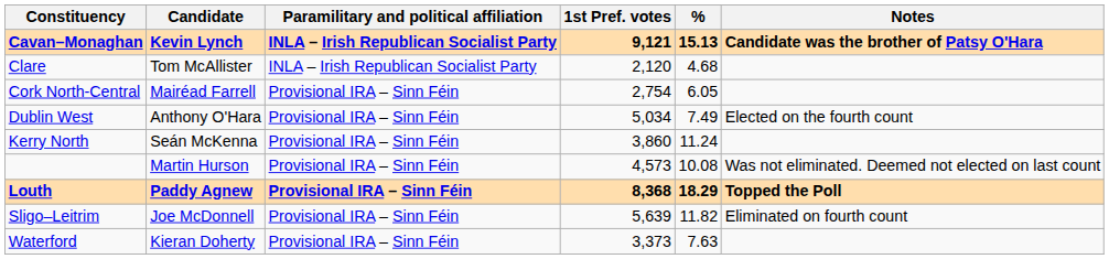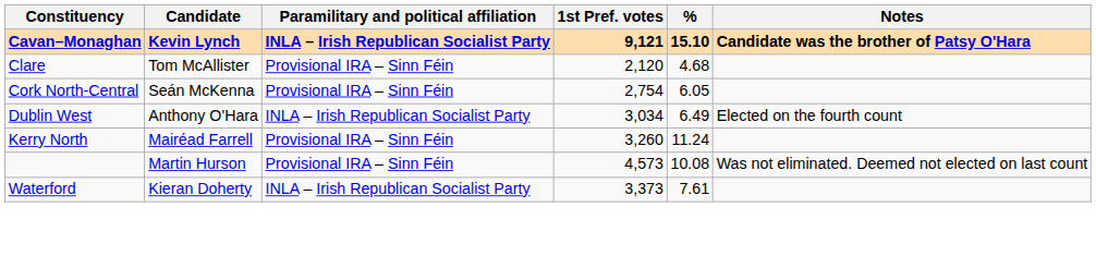Cavan–Monaghan | %: 15.13 -> 15.10
Clare | Paramilitary and political affiliation: INLA – Irish Republican Socialist Party -> Provisional IRA – Sinn Féin
Cork North-Central | Candidate: Mairéad Farrell -> Seán McKenna
Dublin West | Paramilitary and political affiliation: Provisional IRA – Sinn Féin -> INLA – Irish Republican Socialist Party
Dublin West | 1st Pref. votes: 5,034 -> 3,034
Dublin West | %: 7.49 -> 6.49
Kerry North | Candidate: Seán McKenna -> Mairéad Farrell
Kerry North | 1st Pref. votes: 3,860 -> 3,260
- row: Louth | Paddy Agnew | Provisional IRA – Sinn Féin | 8,368 | 18.29 | Topped the Poll
- row: Sligo–Leitrim | Joe McDonnell | Provisional IRA – Sinn Féin | 5,639 | 11.82 | Eliminated on fourth count
Waterford | Paramilitary and political affiliation: Provisional IRA – Sinn Féin -> INLA – Irish Republican Socialist Party
Waterford | %: 7.63 -> 7.61
